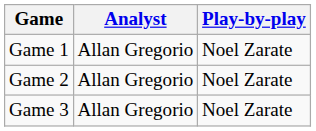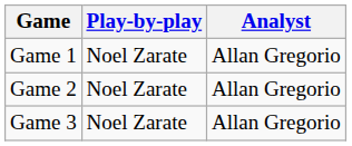columns swapped: Play-by-play <-> Analyst
